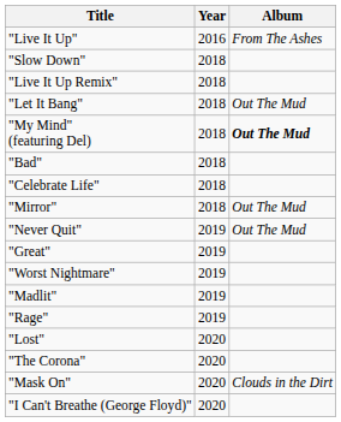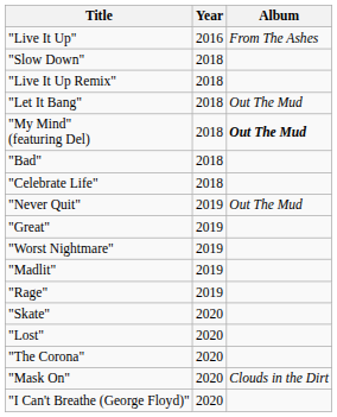- row: "Mirror" | 2018 | Out The Mud
+ row: "Skate" | 2020
